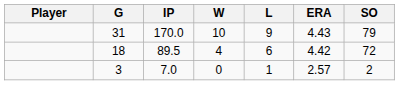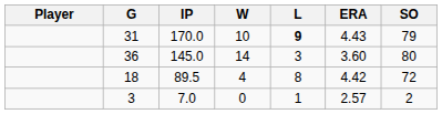31 | L: normal -> bold
+ row: 36 | 145.0 | 14 | 3 | 3.60 | 80
18 | L: 6 -> 8
